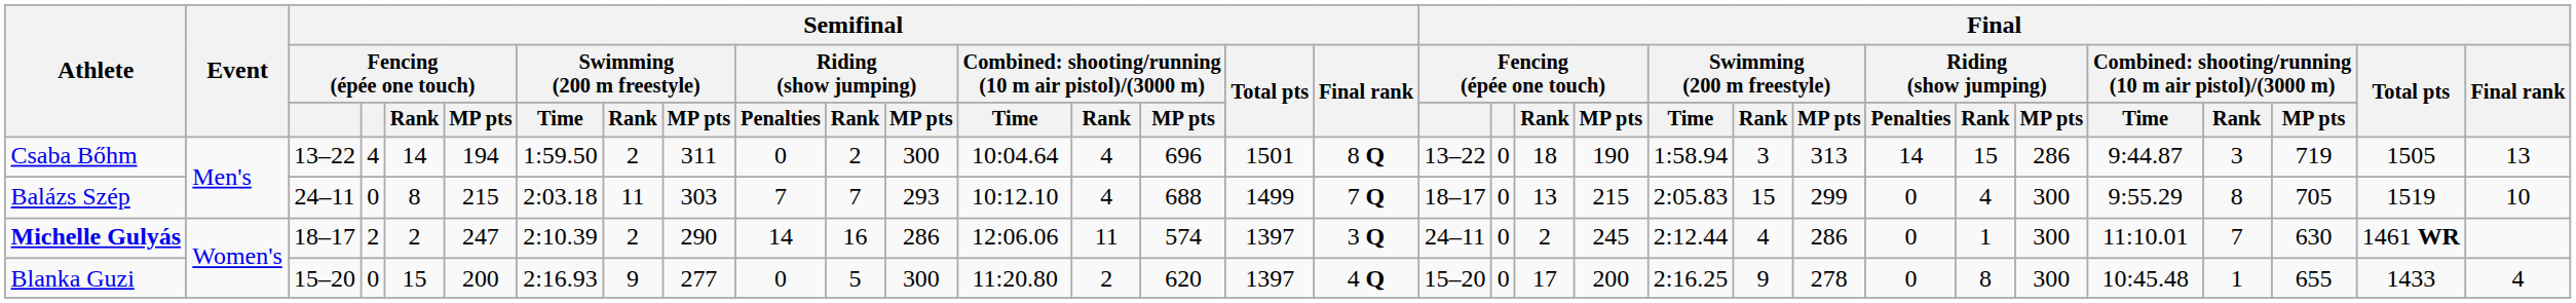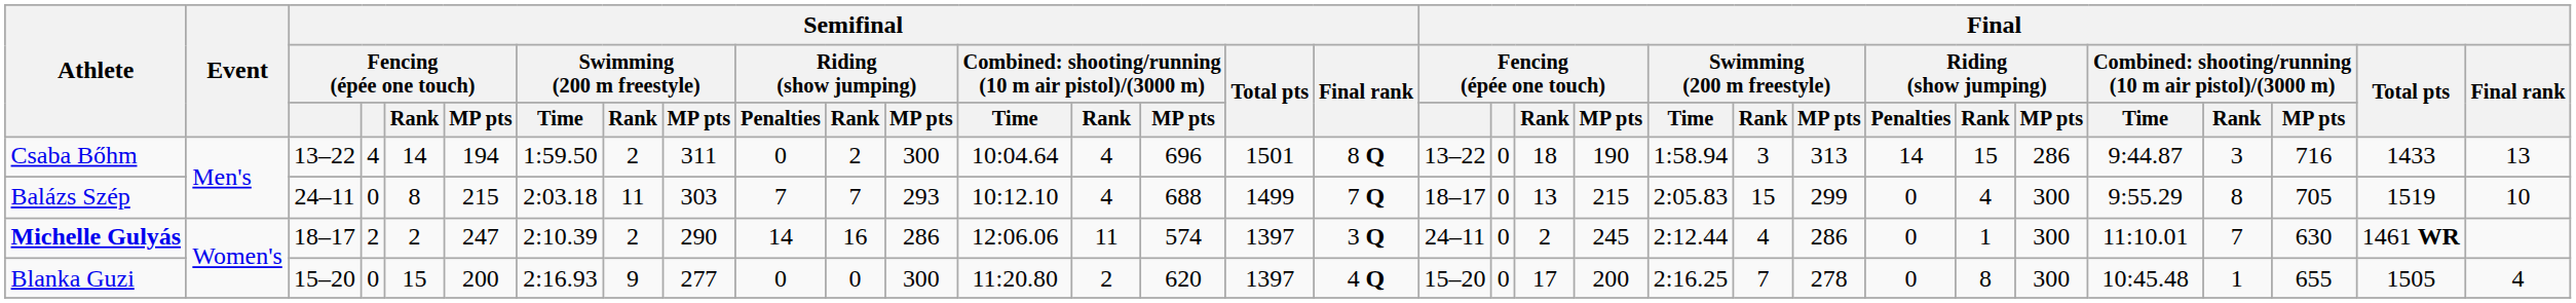Csaba Bőhm | column 30: 719 -> 716
Csaba Bőhm | Final / Total pts: 1505 -> 1433
Blanka Guzi | Semifinal / Riding (show jumping) / Rank: 5 -> 0
Blanka Guzi | Final / Swimming (200 m freestyle) / Rank: 9 -> 7
Blanka Guzi | Final / Total pts: 1433 -> 1505
